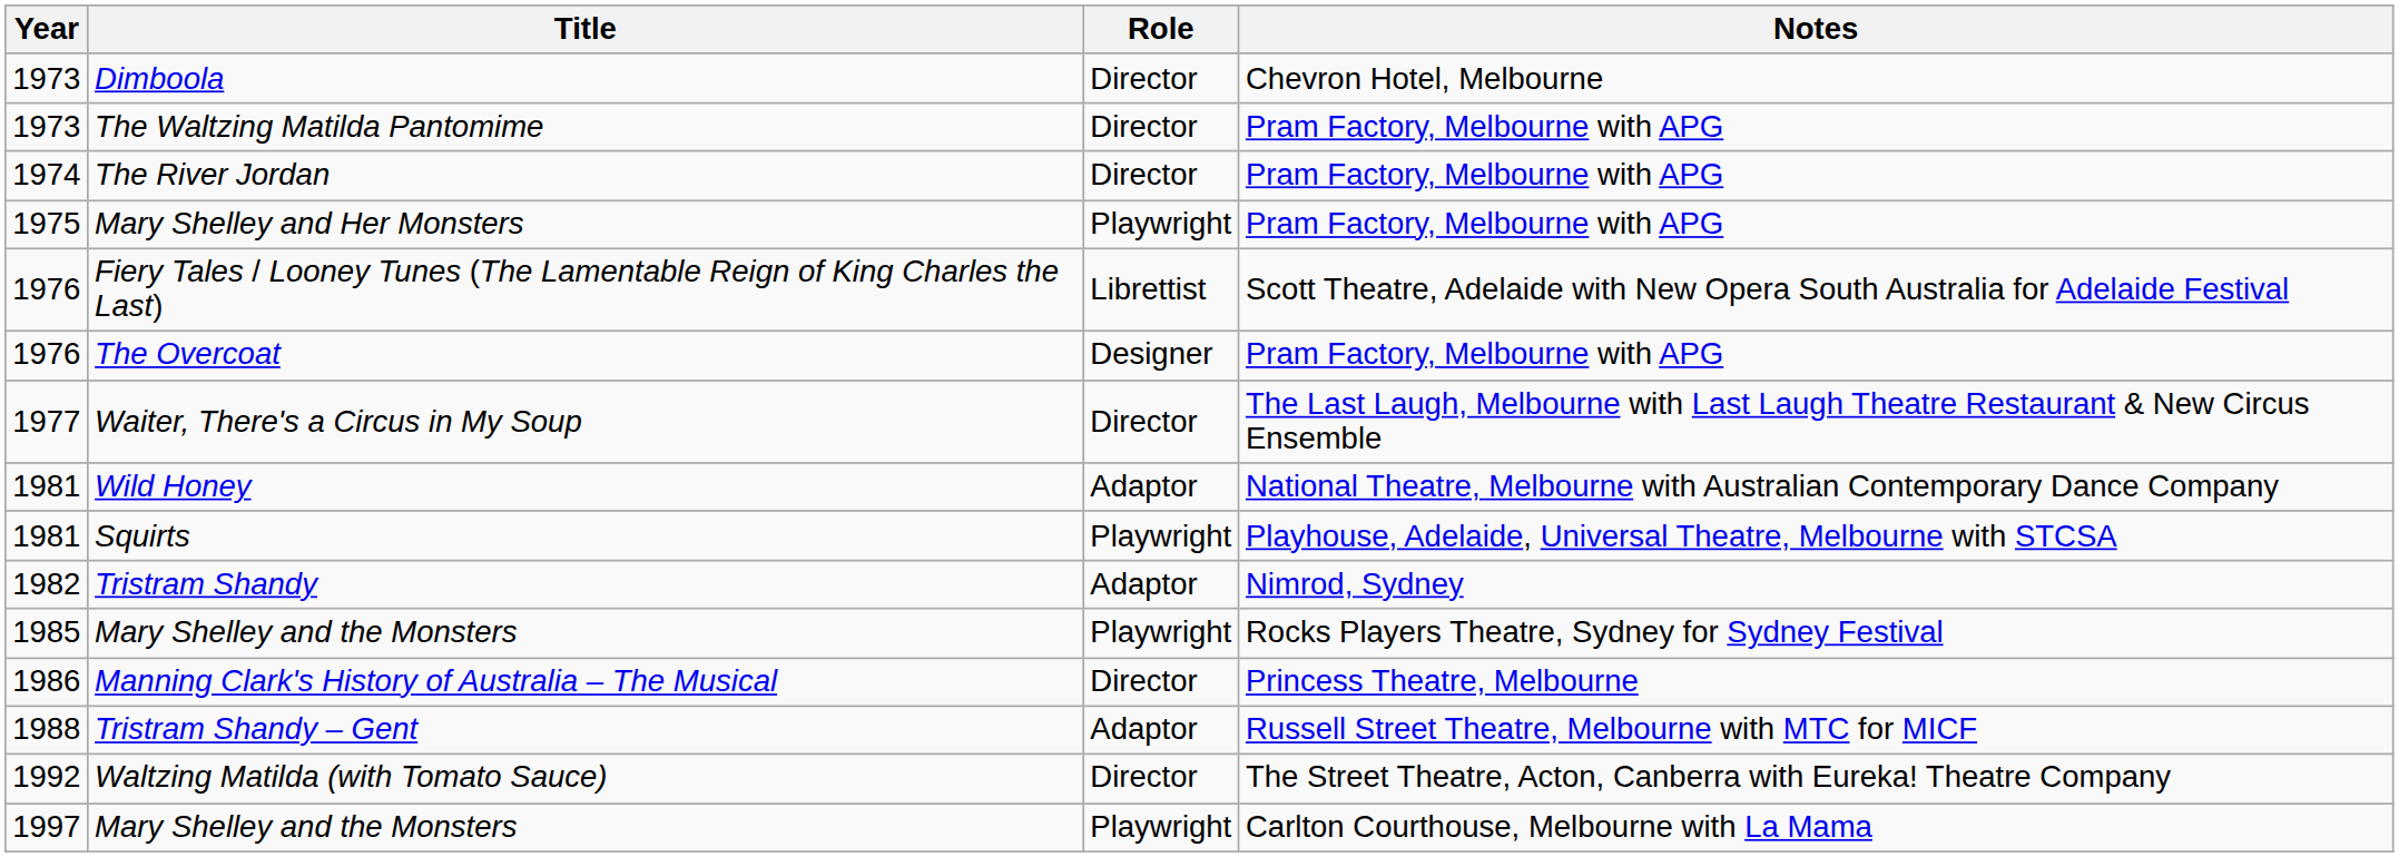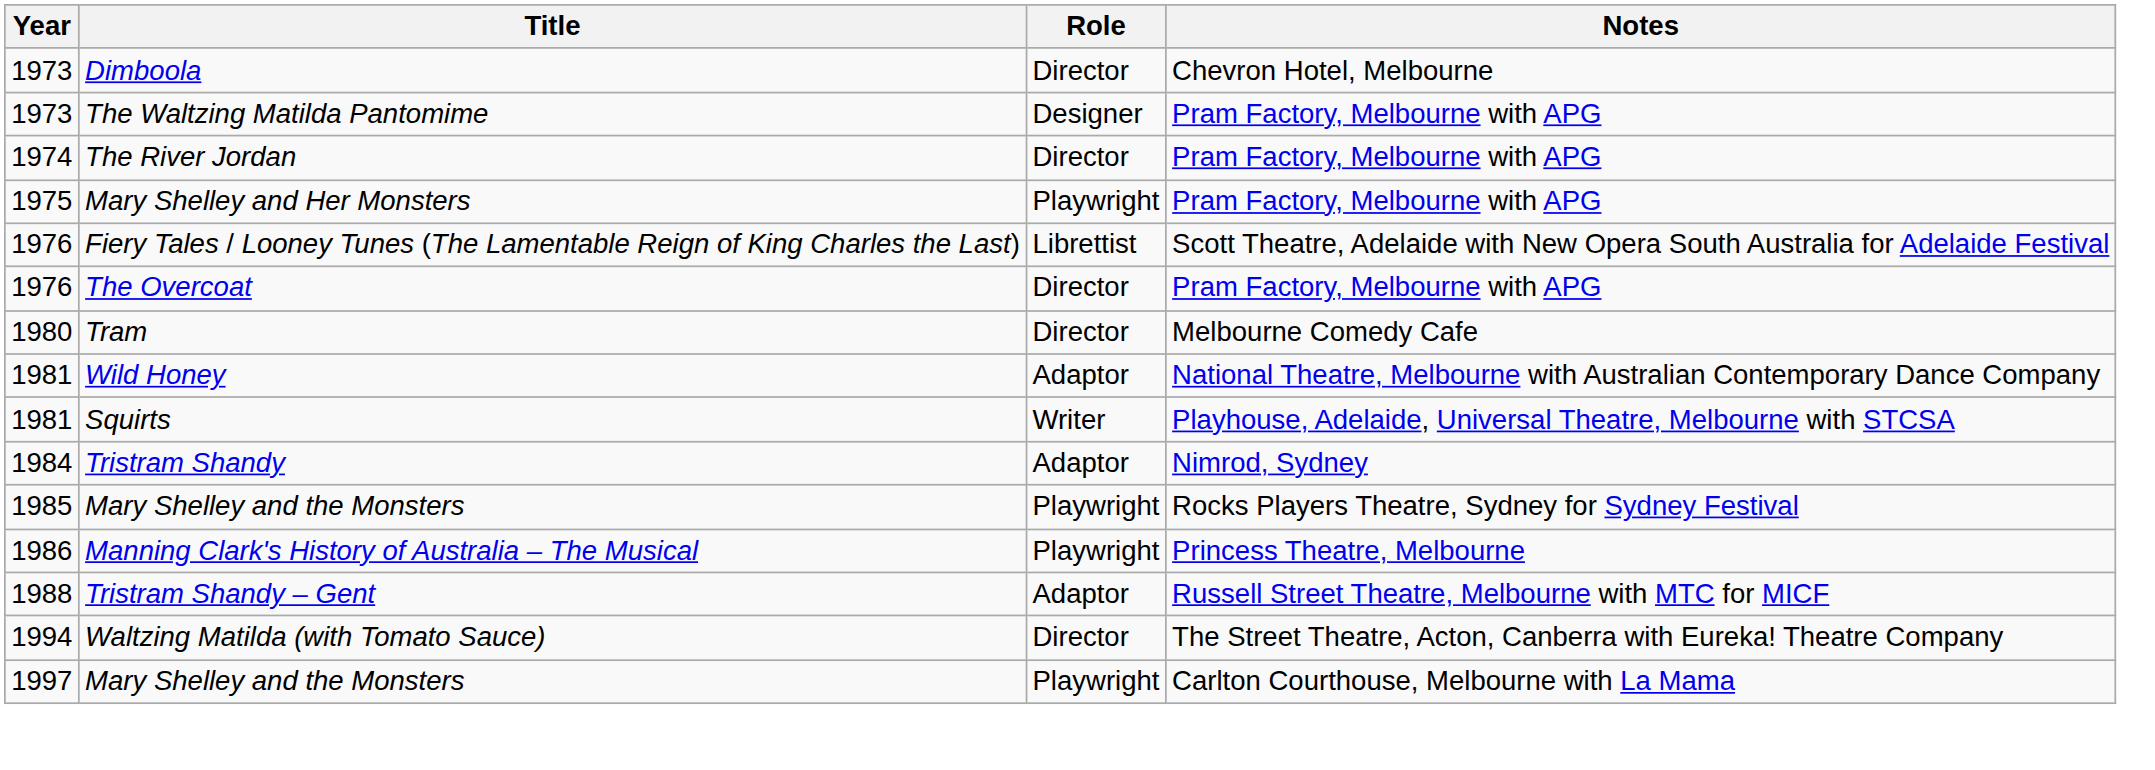The Waltzing Matilda Pantomime | Role: Director -> Designer
The Overcoat | Role: Designer -> Director
- row: 1977 | Waiter, There's a Circus in My Soup | Director | The Last Laugh, Melbourne with Last Laugh Theatre Restaurant & New Circus Ensemble
+ row: 1980 | Tram | Director | Melbourne Comedy Cafe
Squirts | Role: Playwright -> Writer
Tristram Shandy | Year: 1982 -> 1984
Manning Clark's History of Australia – The Musical | Role: Director -> Playwright
Waltzing Matilda (with Tomato Sauce) | Year: 1992 -> 1994
